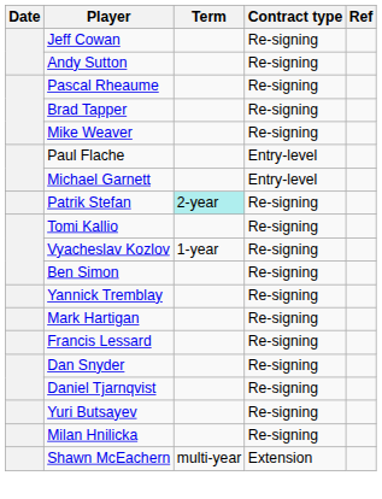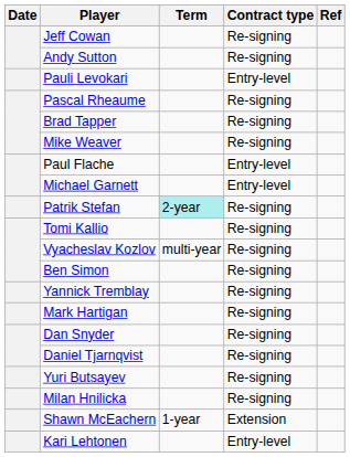+ row: Pauli Levokari | Entry-level
Vyacheslav Kozlov | Term: 1-year -> multi-year
- row: Francis Lessard | Re-signing
Shawn McEachern | Term: multi-year -> 1-year
+ row: Kari Lehtonen | Entry-level
